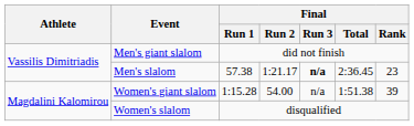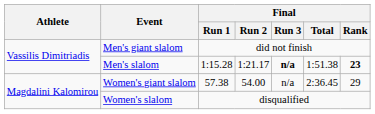Men's slalom | Final / Run 1: 57.38 -> 1:15.28
Men's slalom | Final / Total: 2:36.45 -> 1:51.38
Men's slalom | Final / Rank: normal -> bold
Women's giant slalom | Final / Run 1: 1:15.28 -> 57.38
Women's giant slalom | Final / Total: 1:51.38 -> 2:36.45
Women's giant slalom | Final / Rank: 39 -> 29
